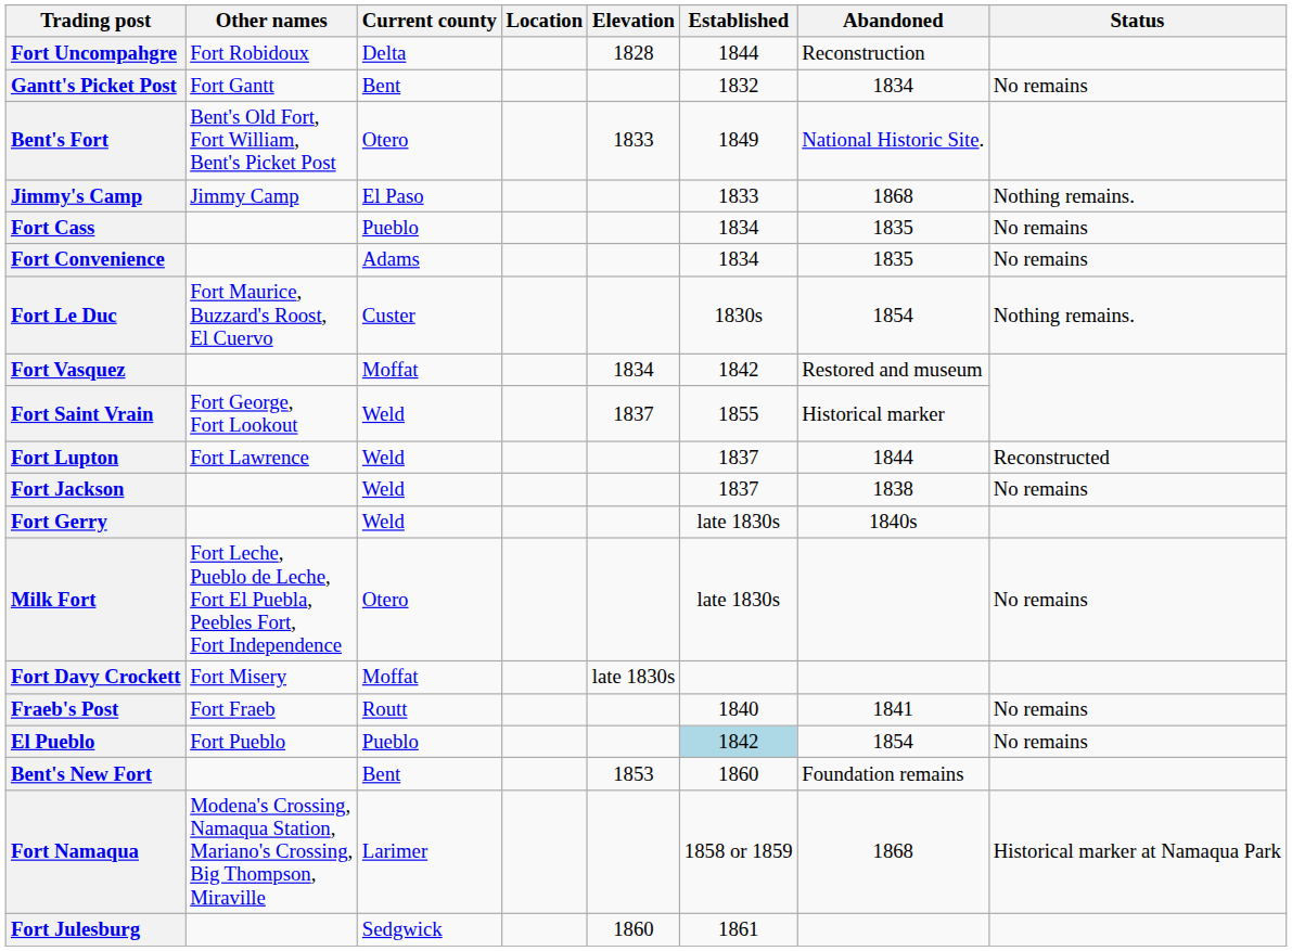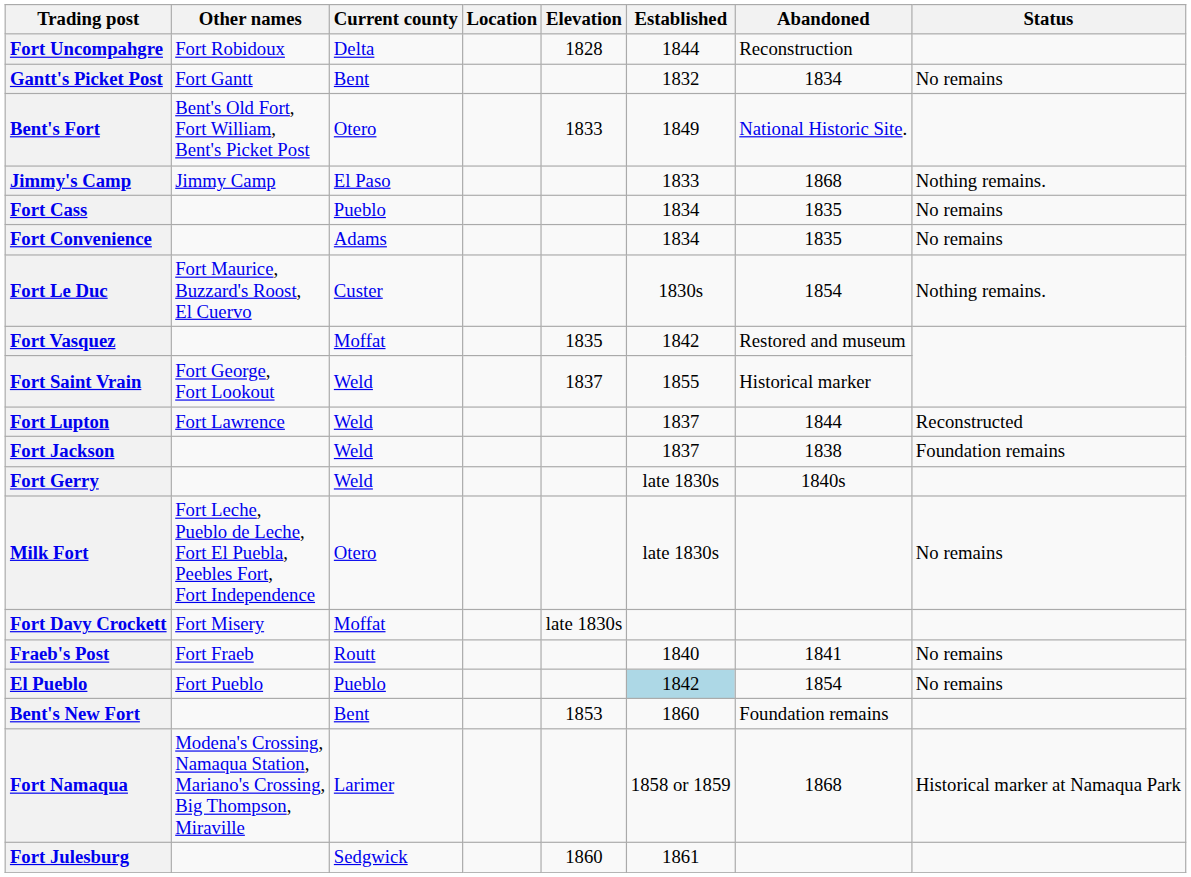Fort Vasquez | Elevation: 1834 -> 1835
Fort Jackson | Status: No remains -> Foundation remains
